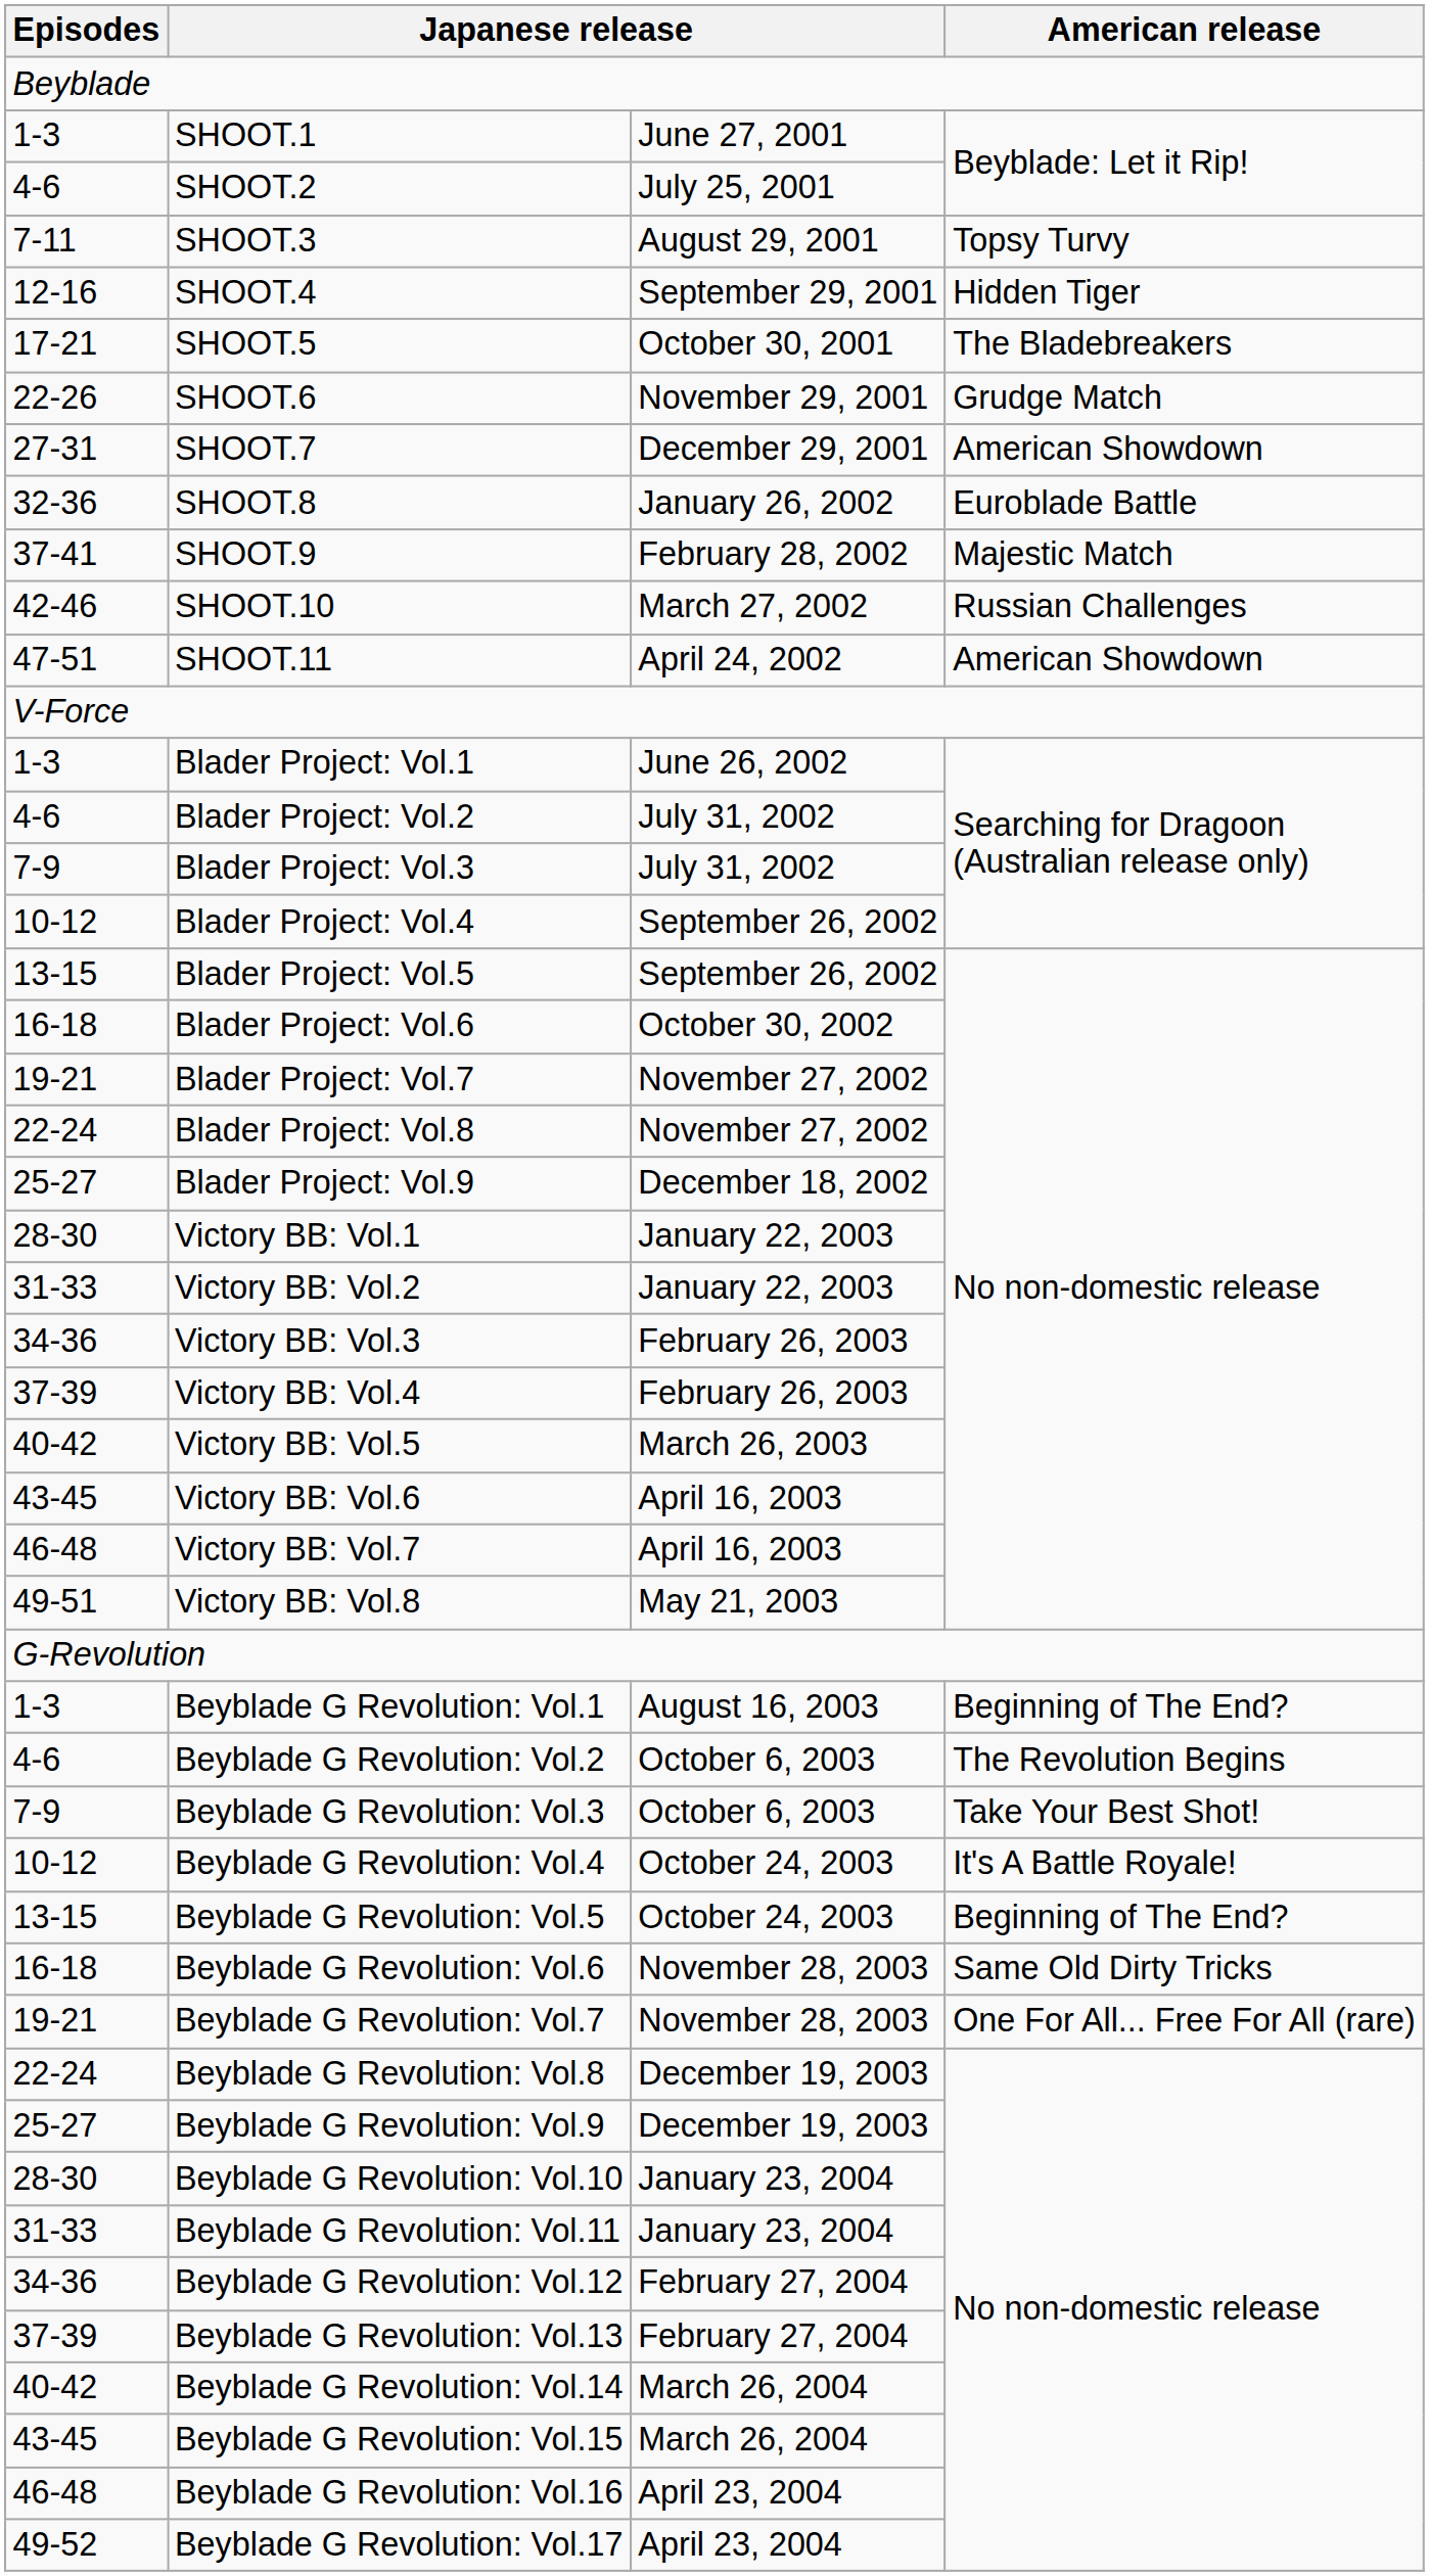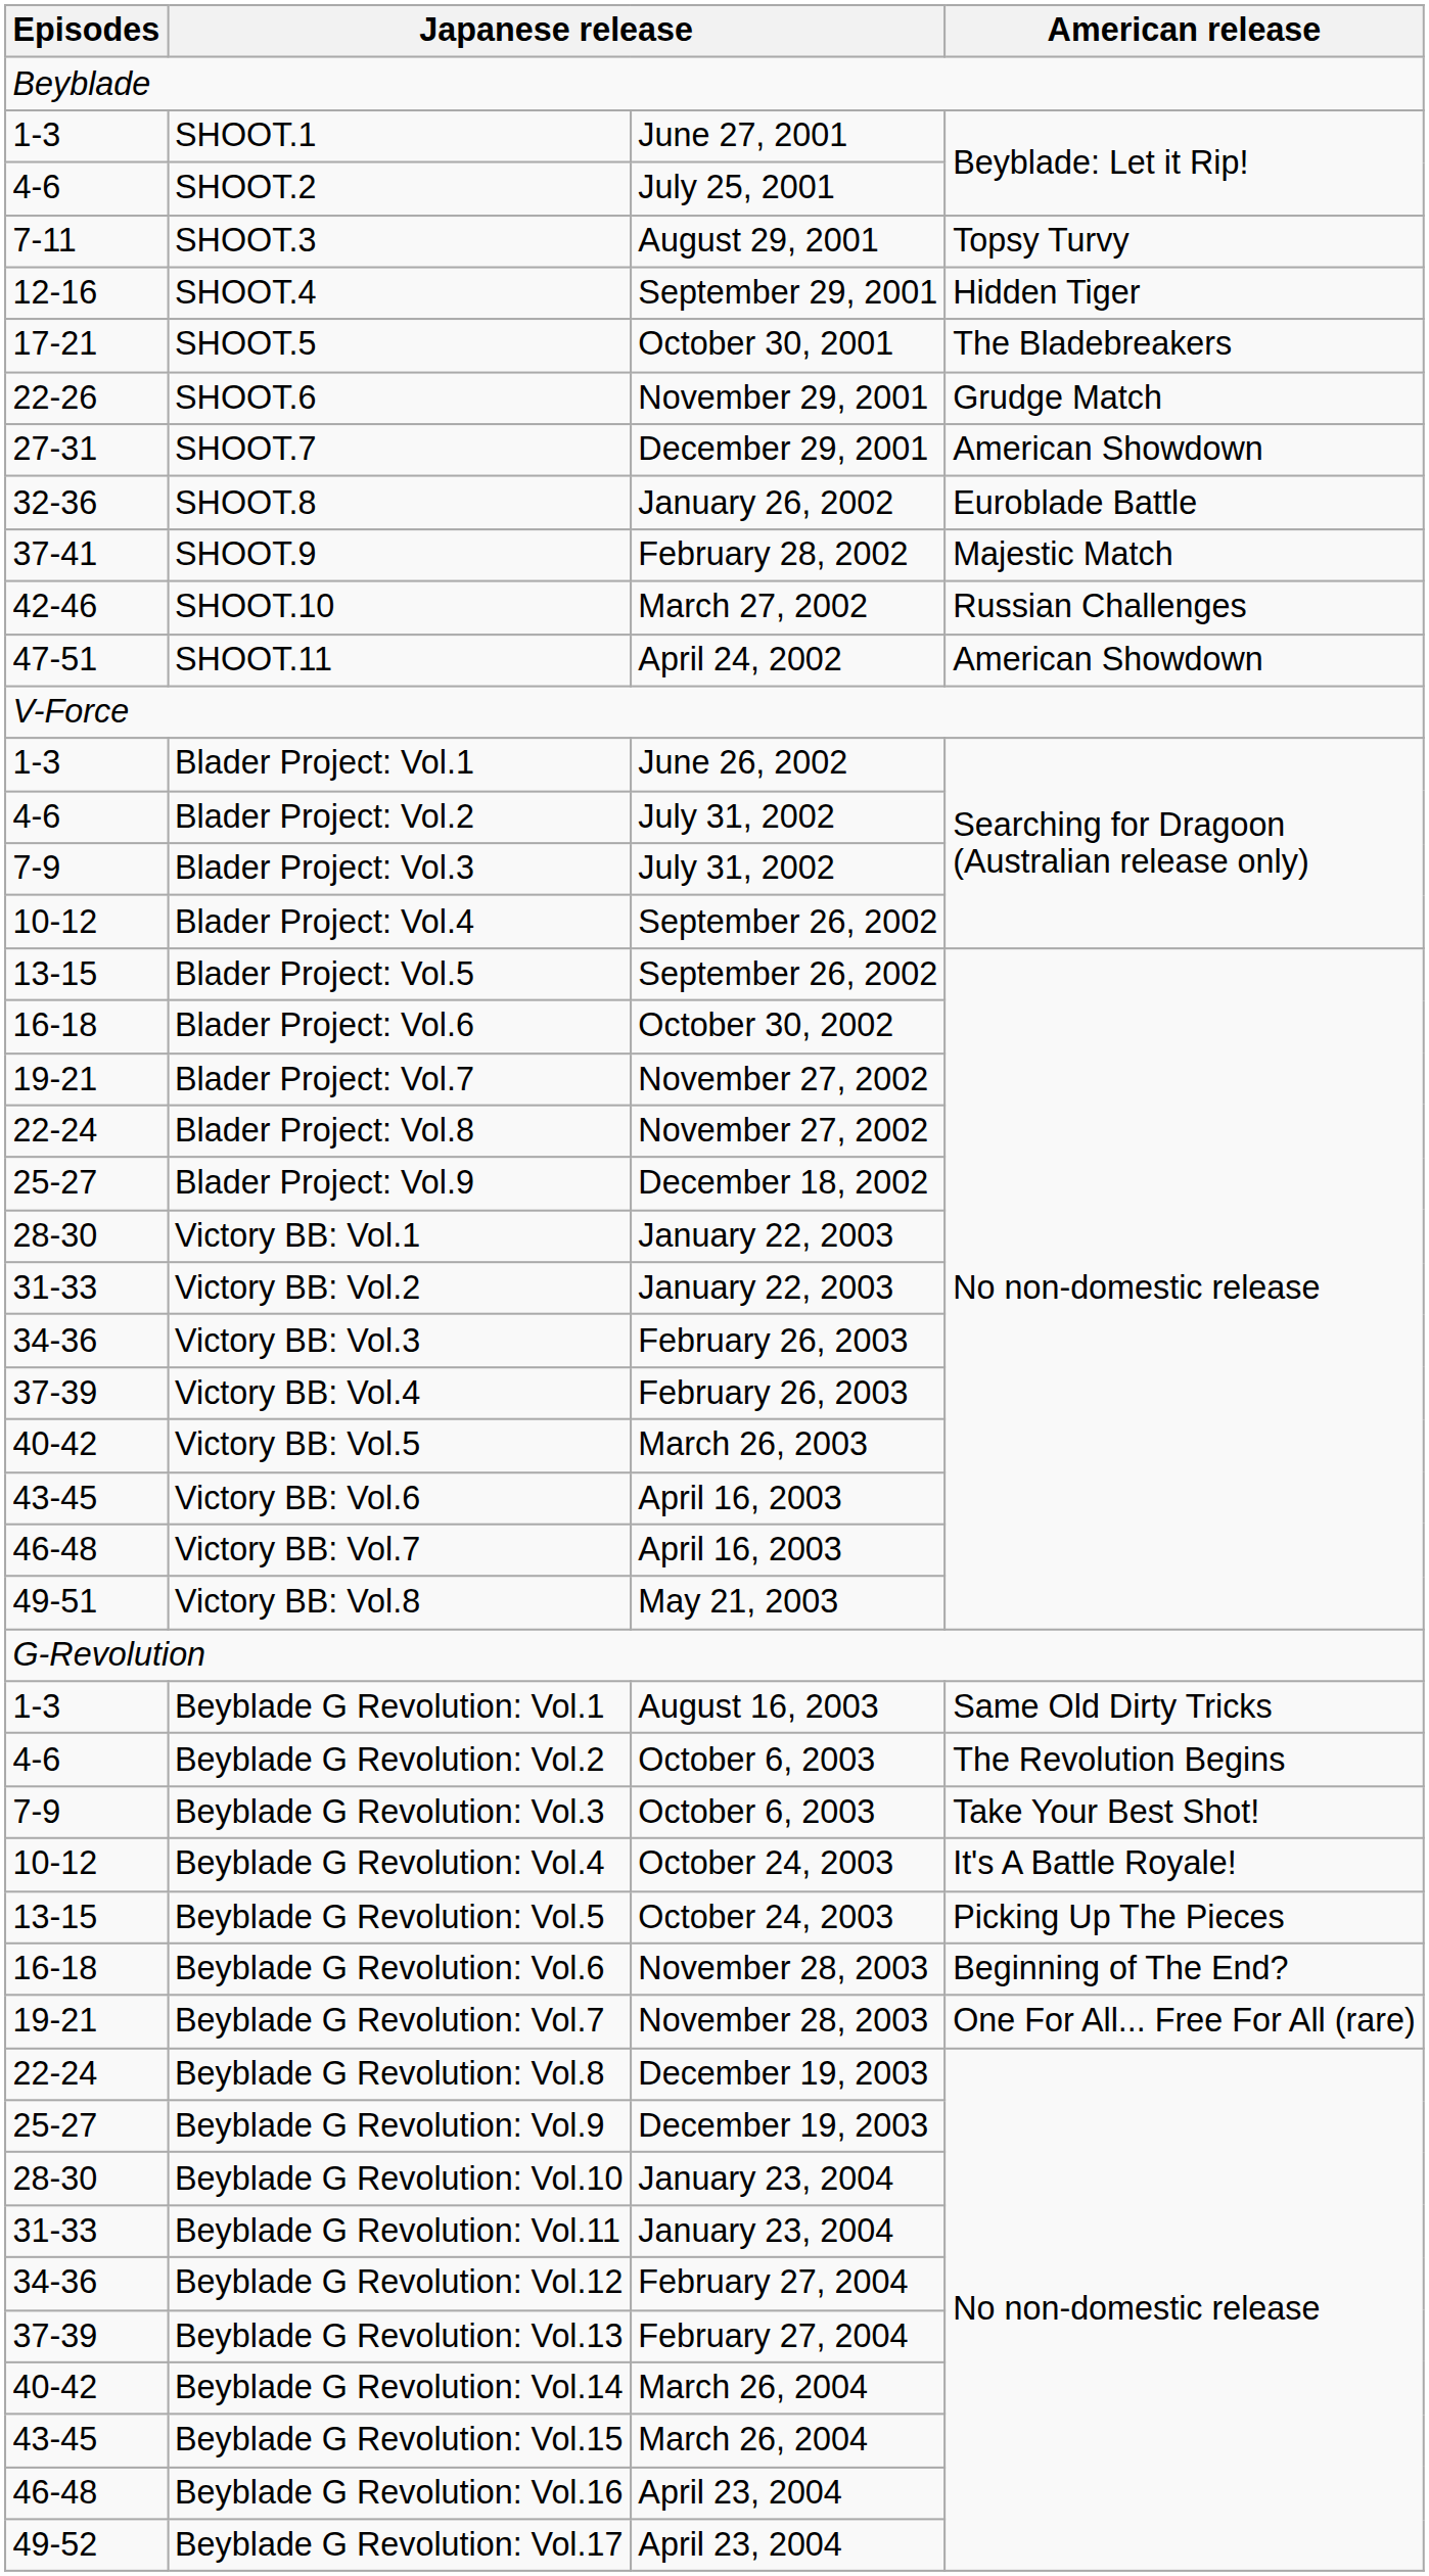Beyblade G Revolution: Vol.1 | column 4: Beginning of The End? -> Same Old Dirty Tricks
Beyblade G Revolution: Vol.5 | column 4: Beginning of The End? -> Picking Up The Pieces
Beyblade G Revolution: Vol.6 | column 4: Same Old Dirty Tricks -> Beginning of The End?
